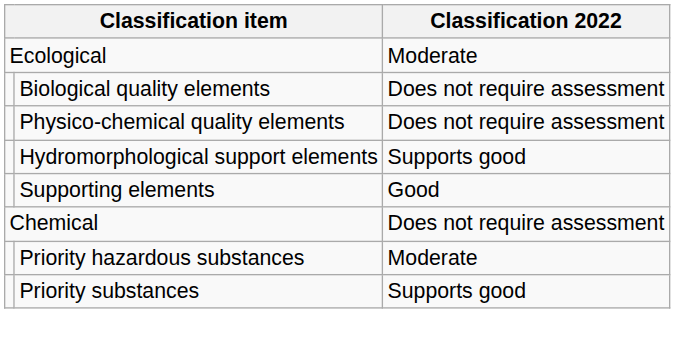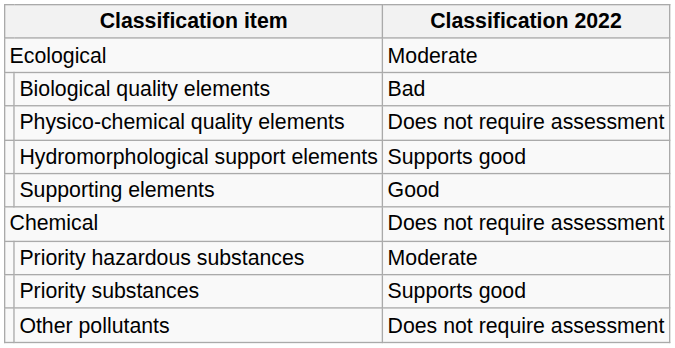Biological quality elements | Classification 2022: Does not require assessment -> Bad
+ row: Other pollutants | Does not require assessment
